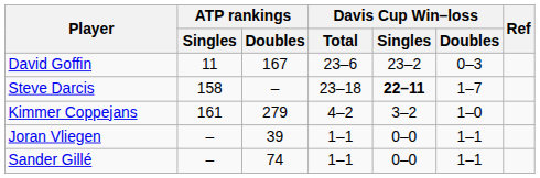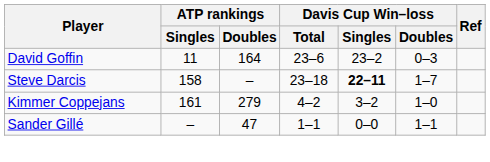David Goffin | ATP rankings / Doubles: 167 -> 164
- row: Joran Vliegen | – | 39 | 1–1 | 0–0 | 1–1
Sander Gillé | ATP rankings / Doubles: 74 -> 47
